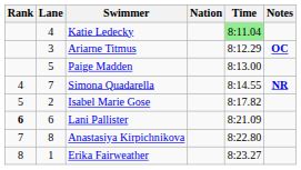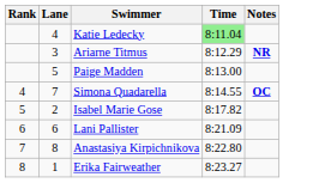- column: Nation
Ariarne Titmus | Notes: OC -> NR
Simona Quadarella | Notes: NR -> OC
Lani Pallister | Rank: bold -> normal
